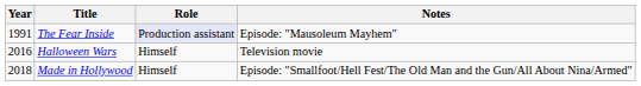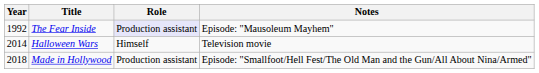The Fear Inside | Year: 1991 -> 1992
Halloween Wars | Year: 2016 -> 2014
Made in Hollywood | Role: Himself -> Production assistant
